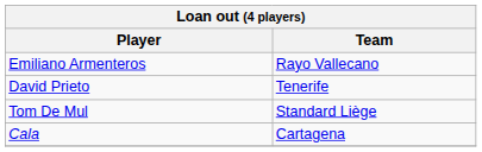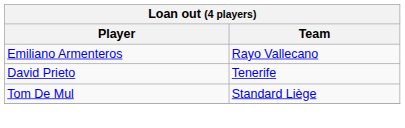- row: Cala | Cartagena
